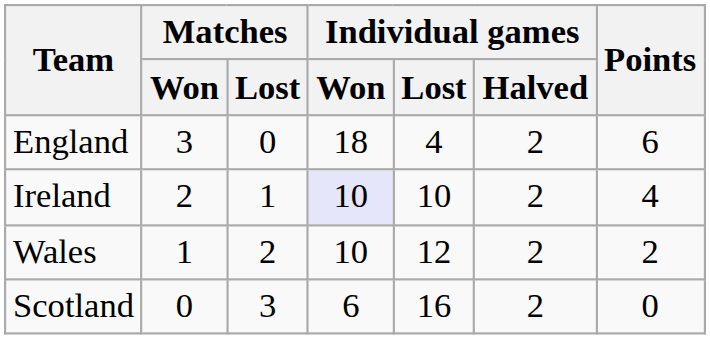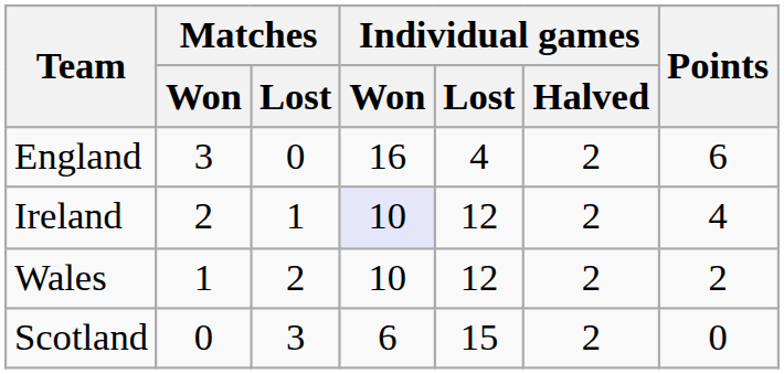England | Individual games / Won: 18 -> 16
Ireland | Individual games / Lost: 10 -> 12
Scotland | Individual games / Lost: 16 -> 15
